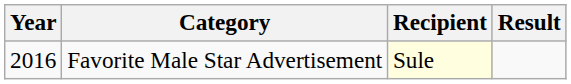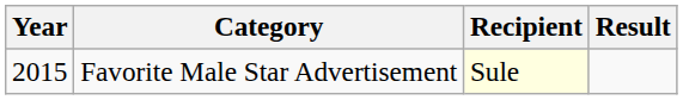Favorite Male Star Advertisement | Year: 2016 -> 2015
